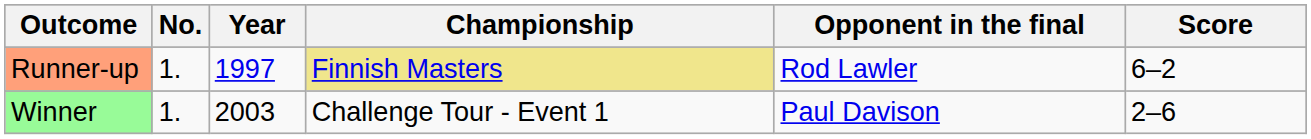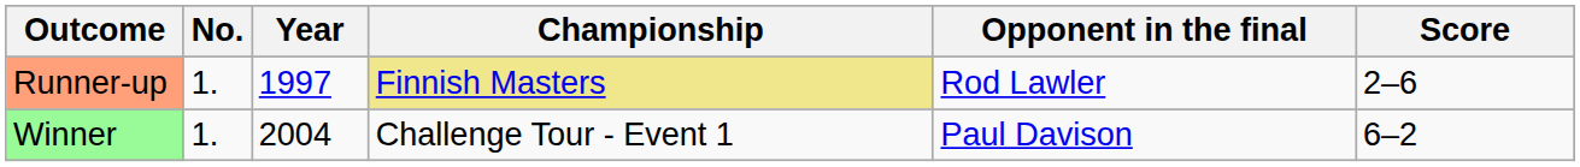Runner-up | Score: 6–2 -> 2–6
Winner | Year: 2003 -> 2004
Winner | Score: 2–6 -> 6–2
